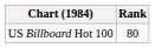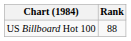US Billboard Hot 100 | Rank: 80 -> 88
